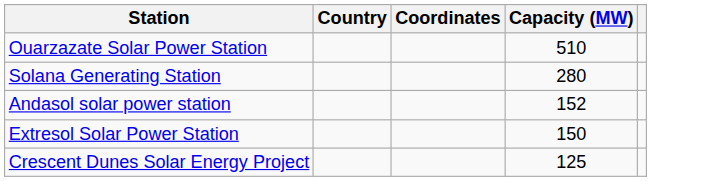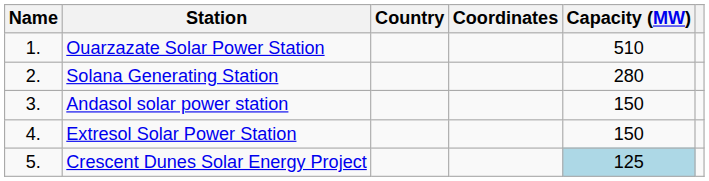+ column: Name | 1. | 2. | 3. | 4. | 5.
Andasol solar power station | Capacity (MW): 152 -> 150
Crescent Dunes Solar Energy Project | Capacity (MW): no background -> lightblue background
